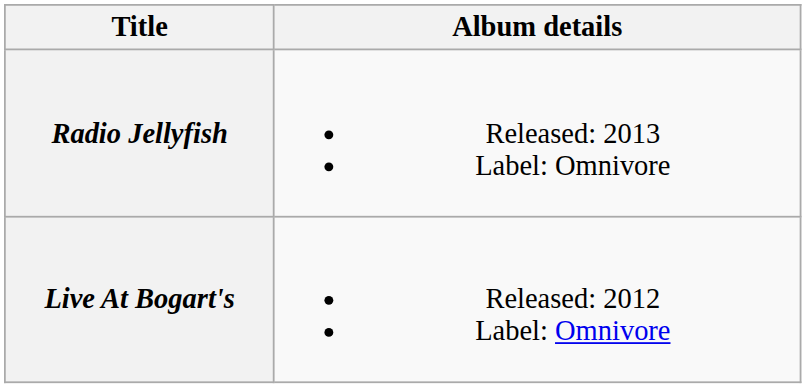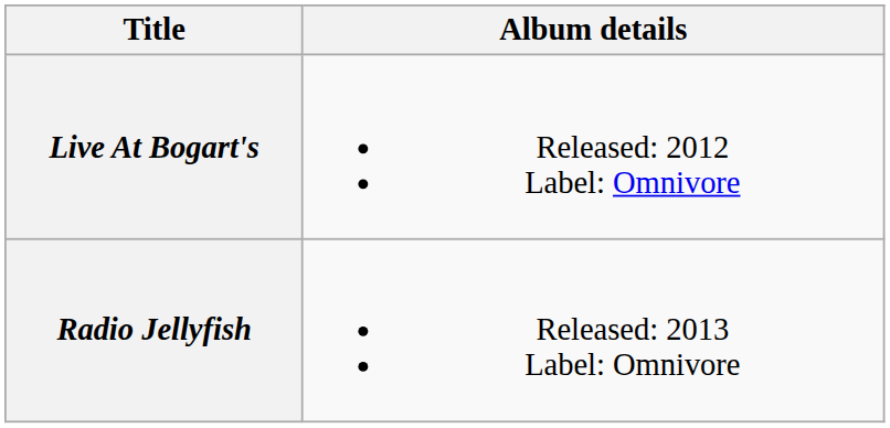rows swapped: Live At Bogart's <-> Radio Jellyfish
